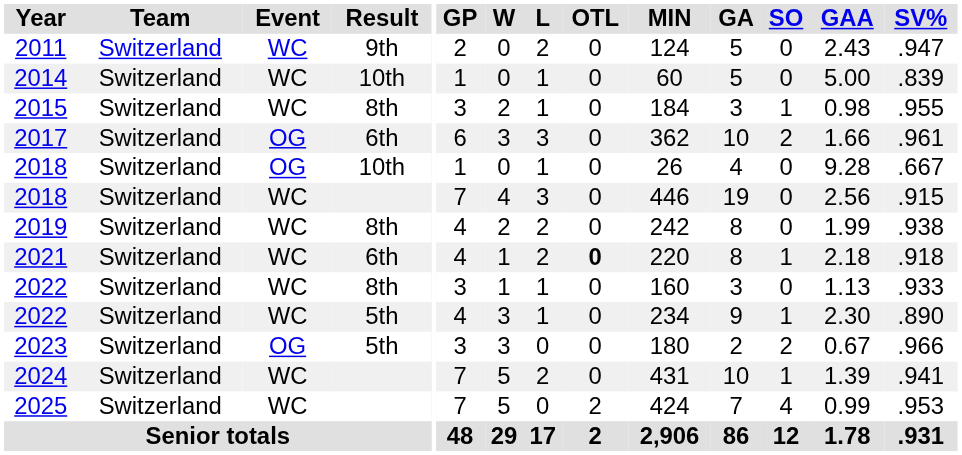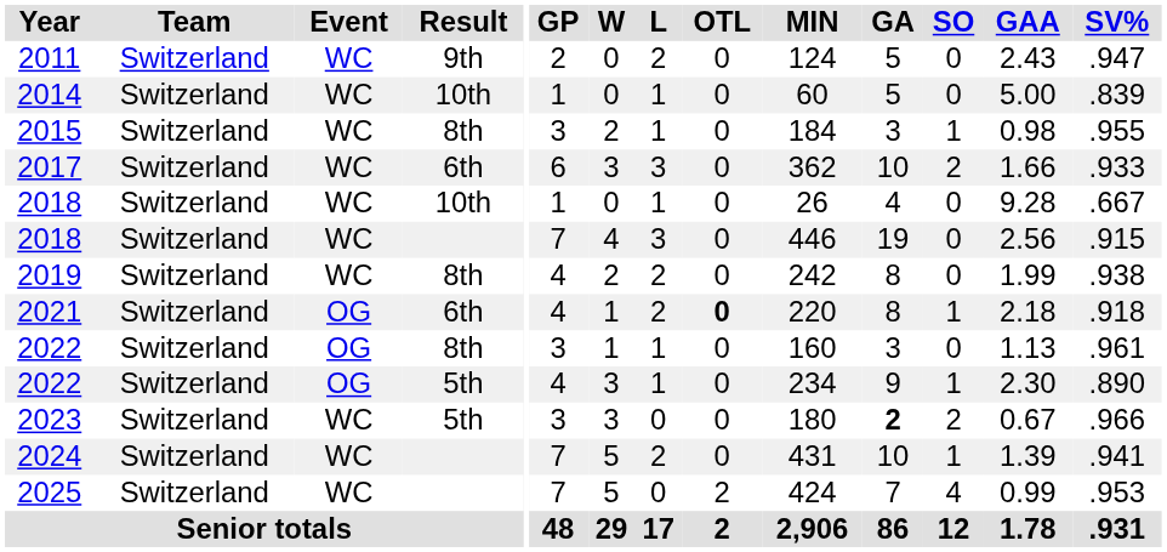2017 | Event: OG -> WC
2017 | SV%: .961 -> .933
2018 / 10th | Event: OG -> WC
2021 | Event: WC -> OG
2022 / 8th | Event: WC -> OG
2022 / 8th | SV%: .933 -> .961
2022 / 5th | Event: WC -> OG
2023 | Event: OG -> WC
2023 | GA: normal -> bold
